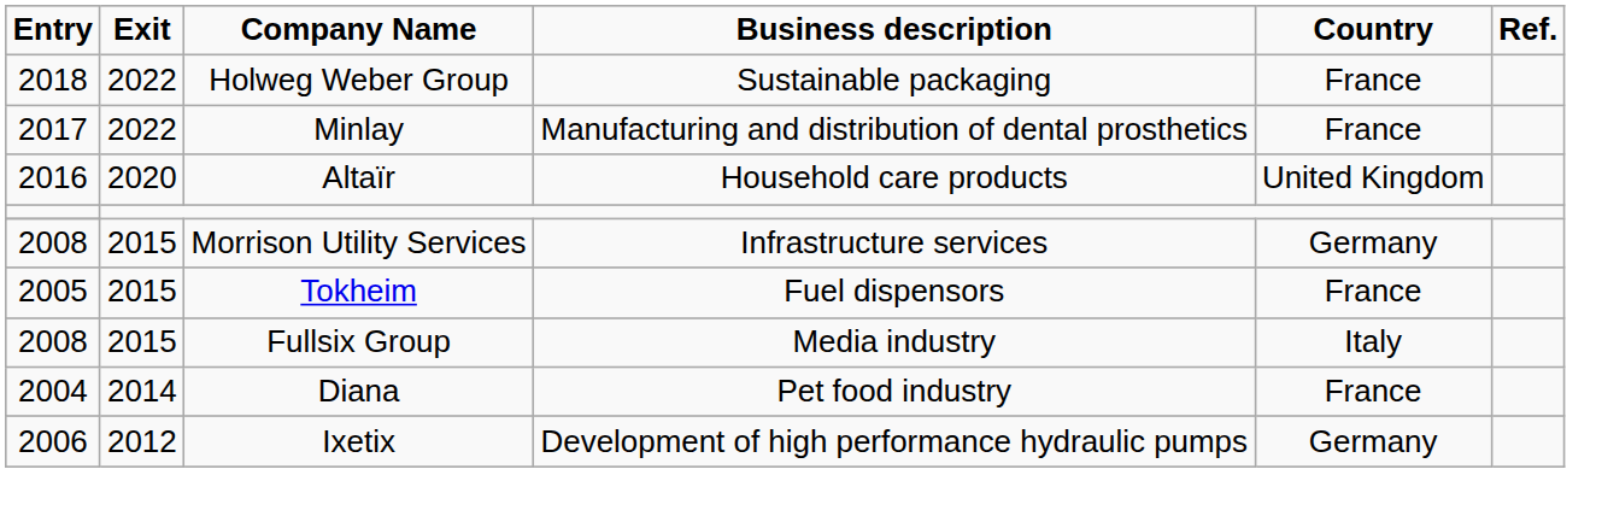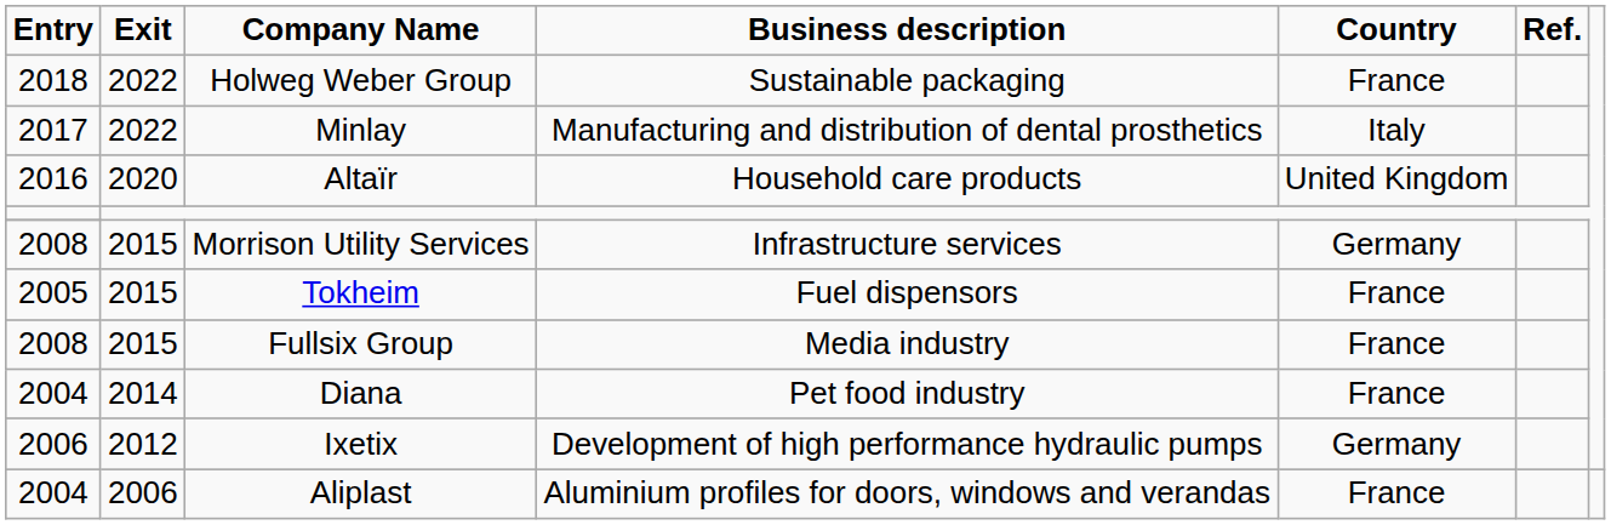Minlay | Country: France -> Italy
Fullsix Group | Country: Italy -> France
+ row: 2004 | 2006 | Aliplast | Aluminium profiles for doors, windows and verandas | France
